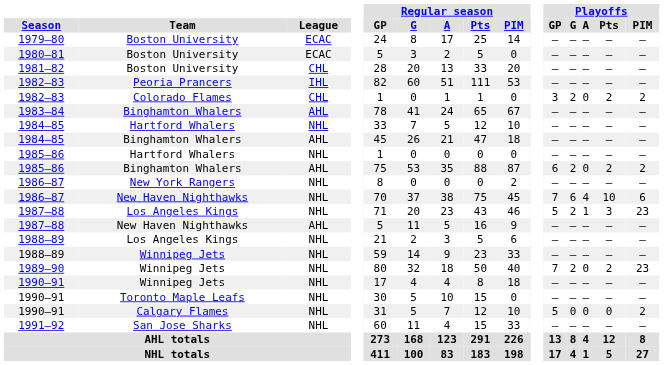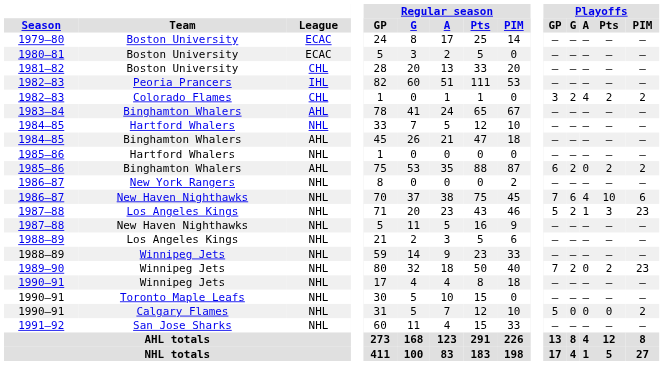1982–83 / Colorado Flames | Playoffs / A: 0 -> 4
1987–88 / New Haven Nighthawks | League: AHL -> NHL
